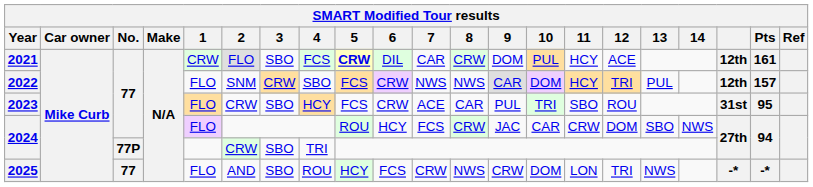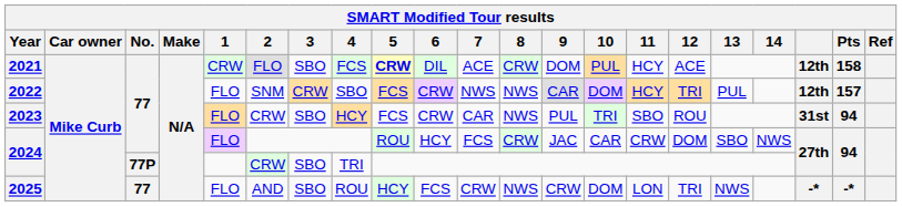2021 | 7: CAR -> ACE
2021 | Pts: 161 -> 158
2023 | 7: ACE -> CAR
2023 | 8: CAR -> NWS
2023 | Pts: 95 -> 94
